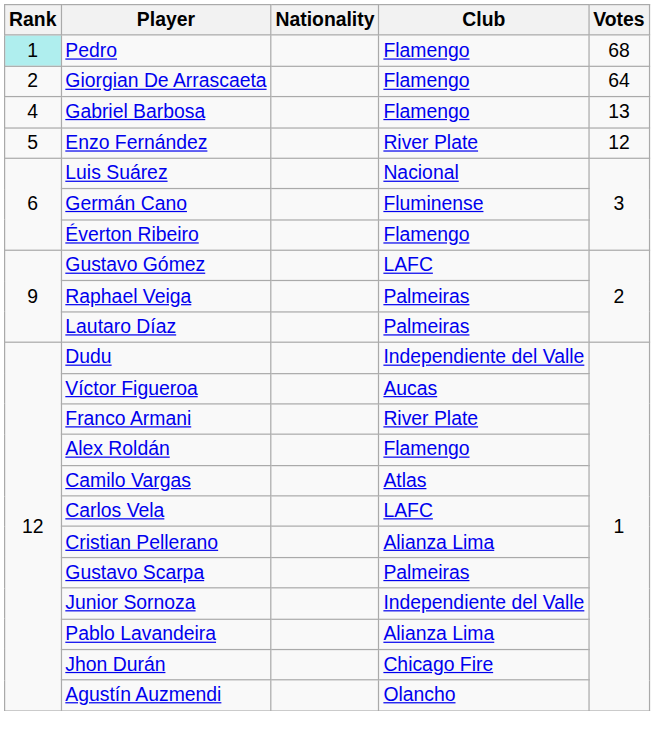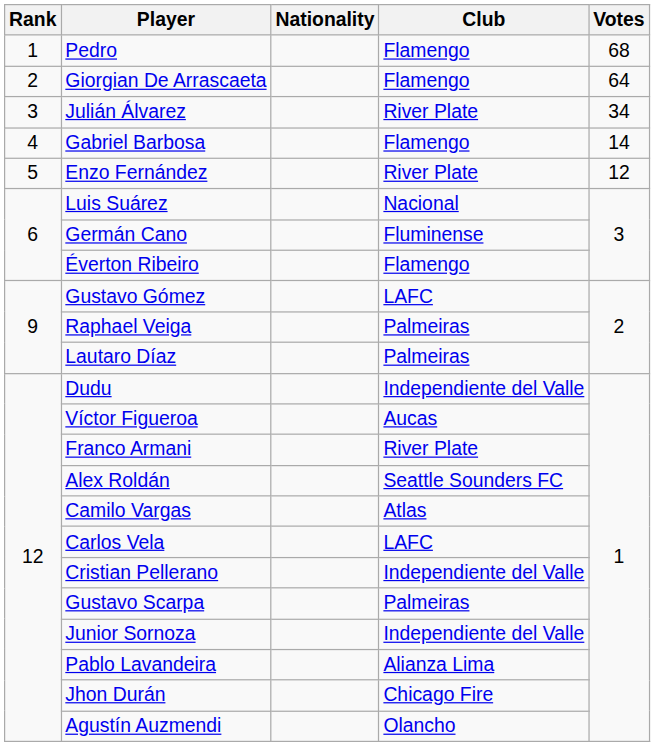Pedro | Rank: paleturquoise background -> no background
+ row: 3 | Julián Álvarez | River Plate | 34
Gabriel Barbosa | Votes: 13 -> 14
Alex Roldán | Club: Flamengo -> Seattle Sounders FC
Cristian Pellerano | Club: Alianza Lima -> Independiente del Valle
